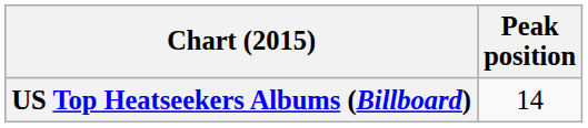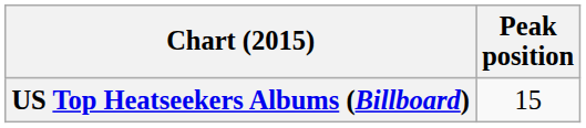US Top Heatseekers Albums (Billboard) | Peak position: 14 -> 15
